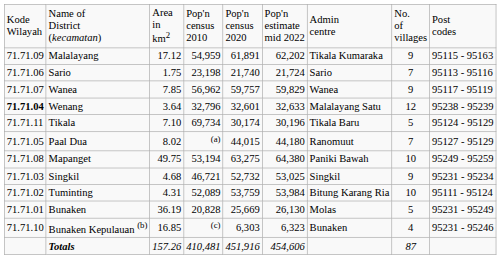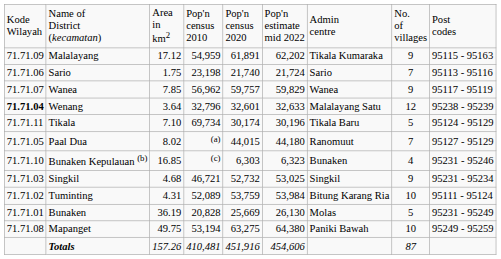rows swapped: Mapanget <-> Bunaken Kepulauan (b)
